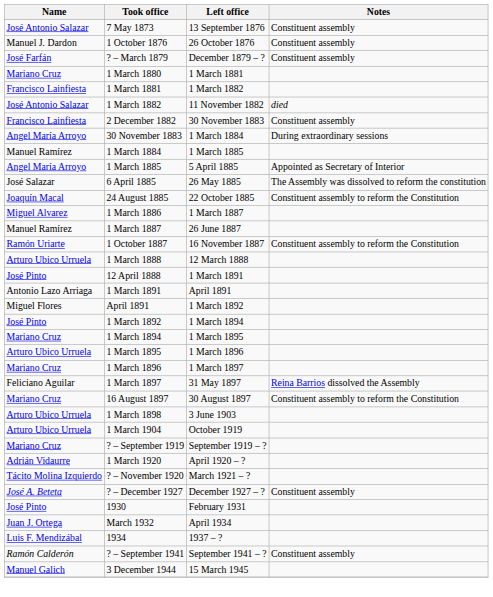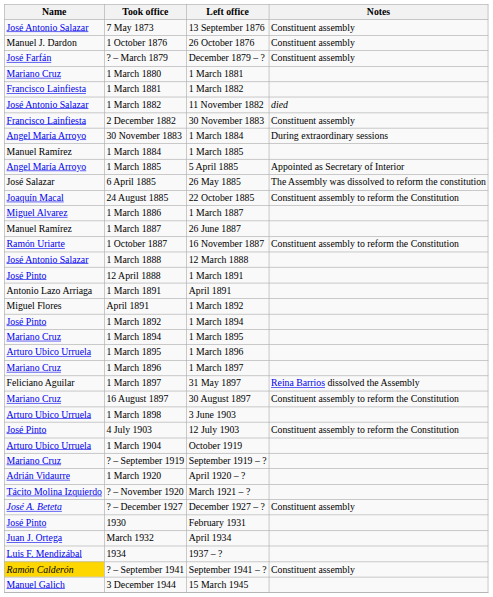1 March 1888 | Name: Arturo Ubico Urruela -> José Antonio Salazar
+ row: José Pinto | 4 July 1903 | 12 July 1903 | Constituent assembly to reform the Constitution
? – September 1941 | Name: no background -> gold background
